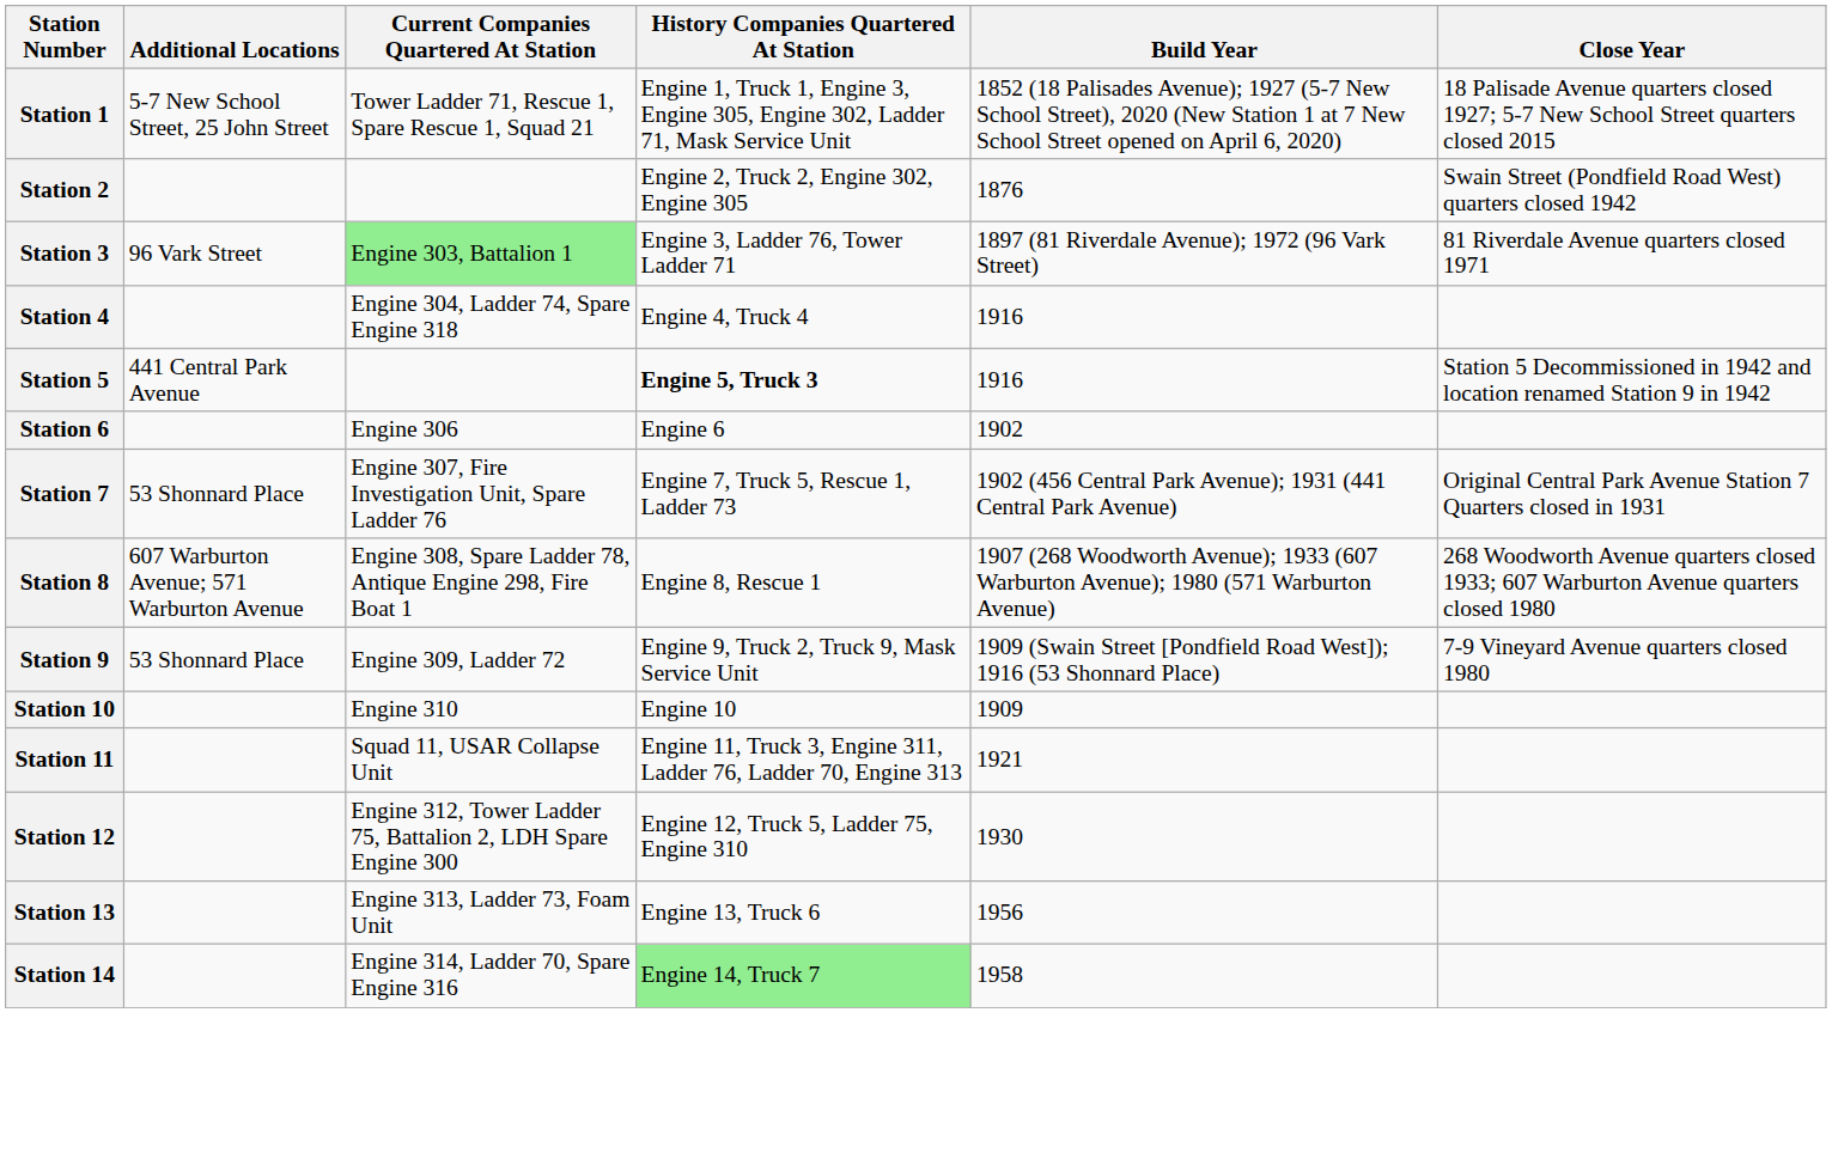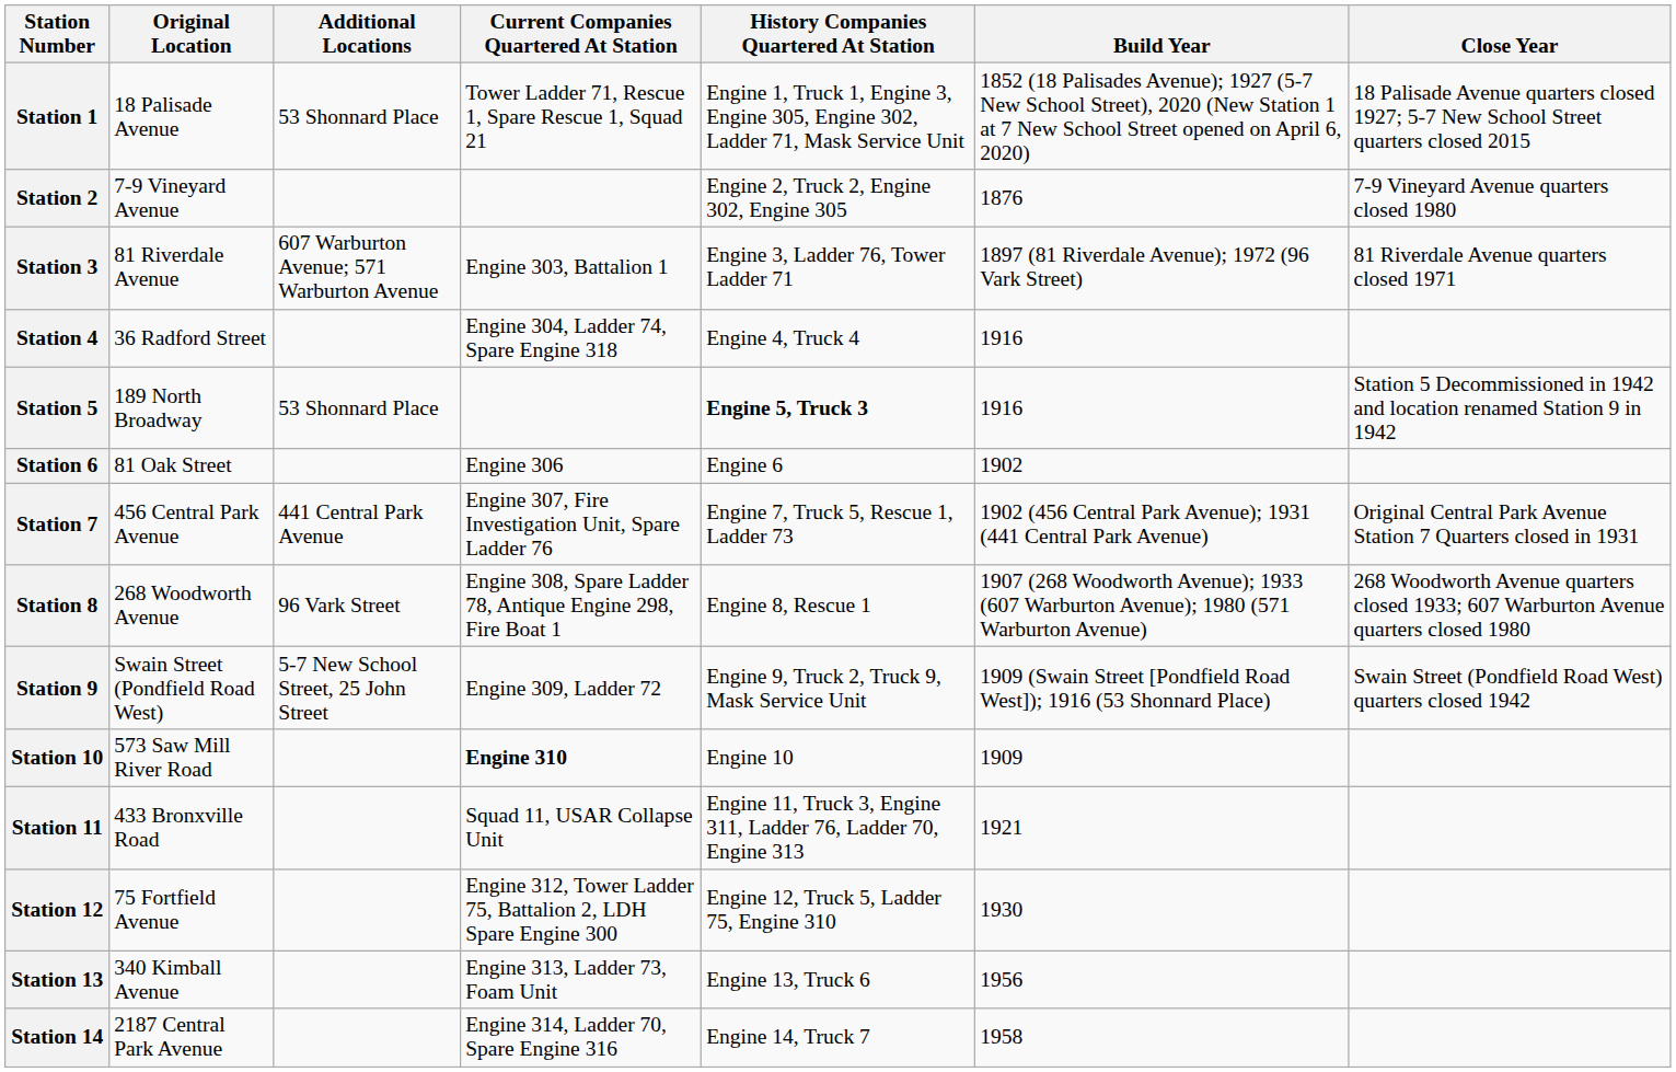+ column: Original Location | 18 Palisade Avenue | 7-9 Vineyard Avenue | 81 Riverdale Avenue | 36 Radford Street | 189 North Broadway | 81 Oak Street | 456 Central Park Avenue | 268 Woodworth Avenue | Swain Street (Pondfield Road West) | 573 Saw Mill River Road | 433 Bronxville Road | 75 Fortfield Avenue | 340 Kimball Avenue | 2187 Central Park Avenue
Station 1 | Additional Locations: 5-7 New School Street, 25 John Street -> 53 Shonnard Place
Station 2 | Close Year: Swain Street (Pondfield Road West) quarters closed 1942 -> 7-9 Vineyard Avenue quarters closed 1980
Station 3 | Additional Locations: 96 Vark Street -> 607 Warburton Avenue; 571 Warburton Avenue
Station 3 | Current Companies Quartered At Station: lightgreen background -> no background
Station 5 | Additional Locations: 441 Central Park Avenue -> 53 Shonnard Place
Station 7 | Additional Locations: 53 Shonnard Place -> 441 Central Park Avenue
Station 8 | Additional Locations: 607 Warburton Avenue; 571 Warburton Avenue -> 96 Vark Street
Station 9 | Additional Locations: 53 Shonnard Place -> 5-7 New School Street, 25 John Street
Station 9 | Close Year: 7-9 Vineyard Avenue quarters closed 1980 -> Swain Street (Pondfield Road West) quarters closed 1942
Station 10 | Current Companies Quartered At Station: normal -> bold
Station 14 | History Companies Quartered At Station: lightgreen background -> no background
